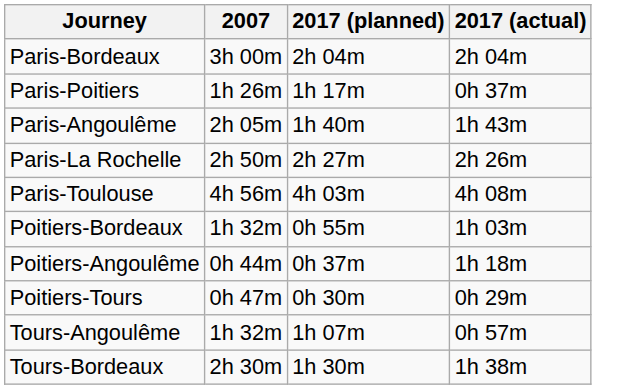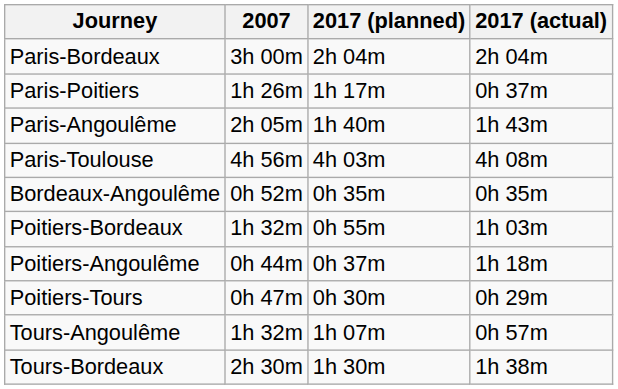- row: Paris-La Rochelle | 2h 50m | 2h 27m | 2h 26m
+ row: Bordeaux-Angoulême | 0h 52m | 0h 35m | 0h 35m
